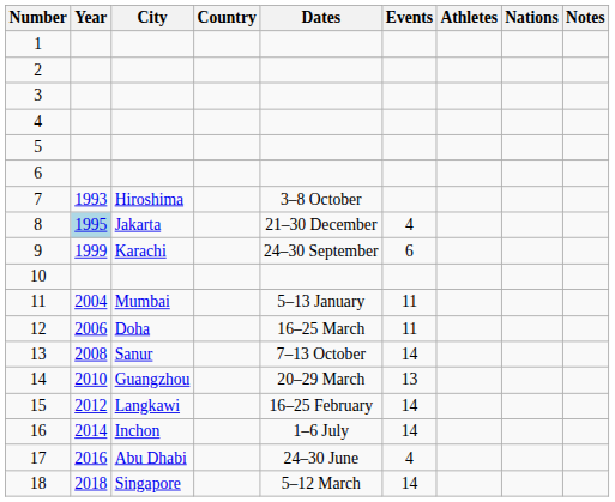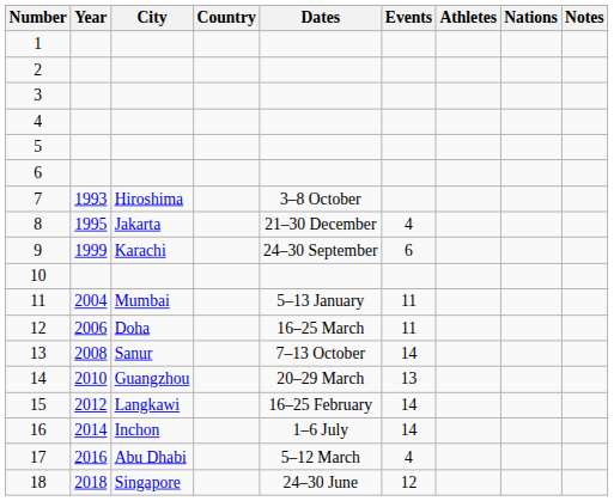8 | Year: lightblue background -> no background
17 | Dates: 24–30 June -> 5–12 March
18 | Dates: 5–12 March -> 24–30 June
18 | Events: 14 -> 12
